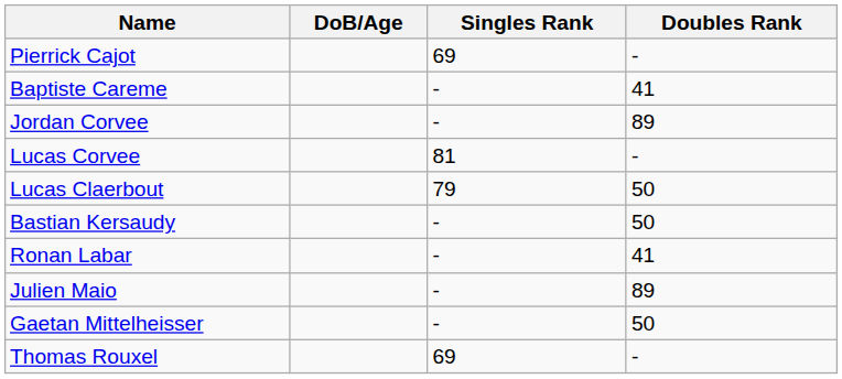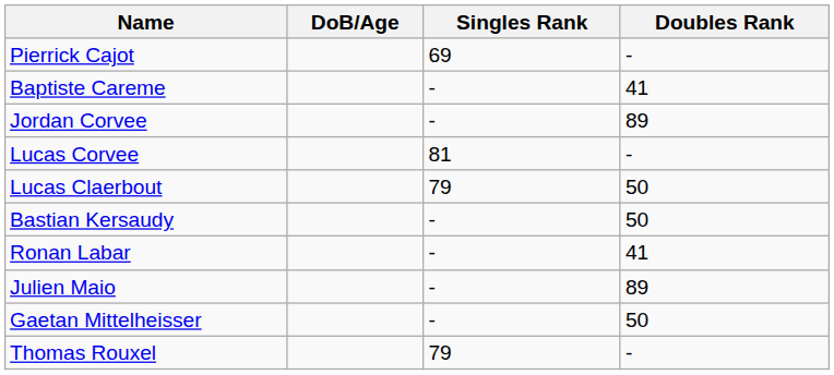Thomas Rouxel | Singles Rank: 69 -> 79
